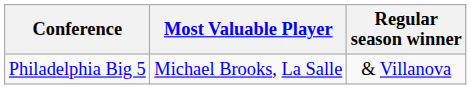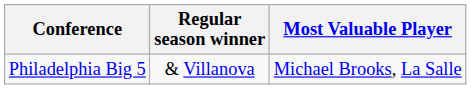columns swapped: Regular season winner <-> Most Valuable Player
